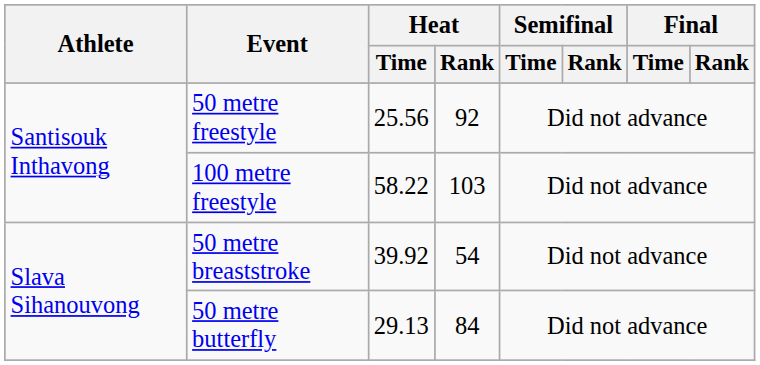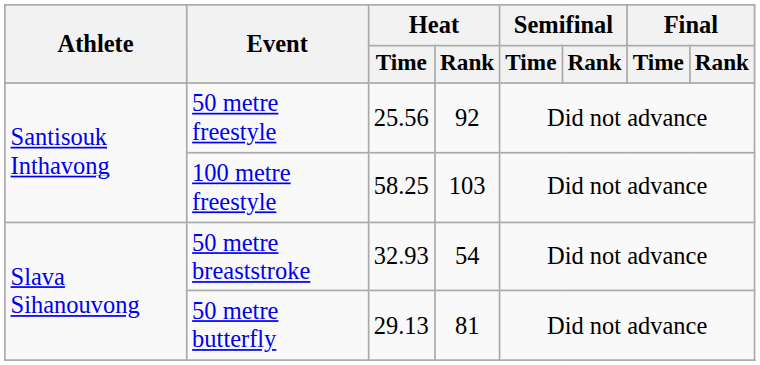100 metre freestyle | Heat / Time: 58.22 -> 58.25
50 metre breaststroke | Heat / Time: 39.92 -> 32.93
50 metre butterfly | Heat / Rank: 84 -> 81
